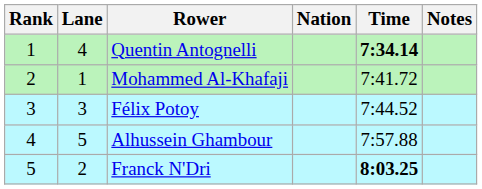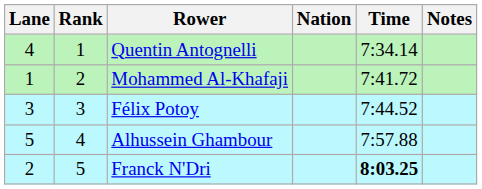columns swapped: Rank <-> Lane
Quentin Antognelli | Time: bold -> normal
